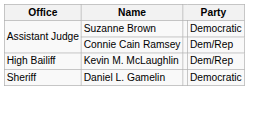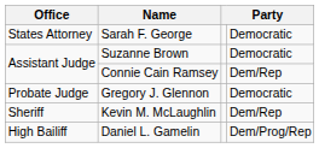+ row: States Attorney | Sarah F. George | Democratic
+ row: Probate Judge | Gregory J. Glennon | Democratic
Kevin M. McLaughlin | Office: High Bailiff -> Sheriff
Daniel L. Gamelin | Office: Sheriff -> High Bailiff
Daniel L. Gamelin | column 4: Democratic -> Dem/Prog/Rep
